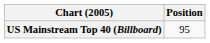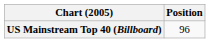US Mainstream Top 40 (Billboard) | Position: 95 -> 96
